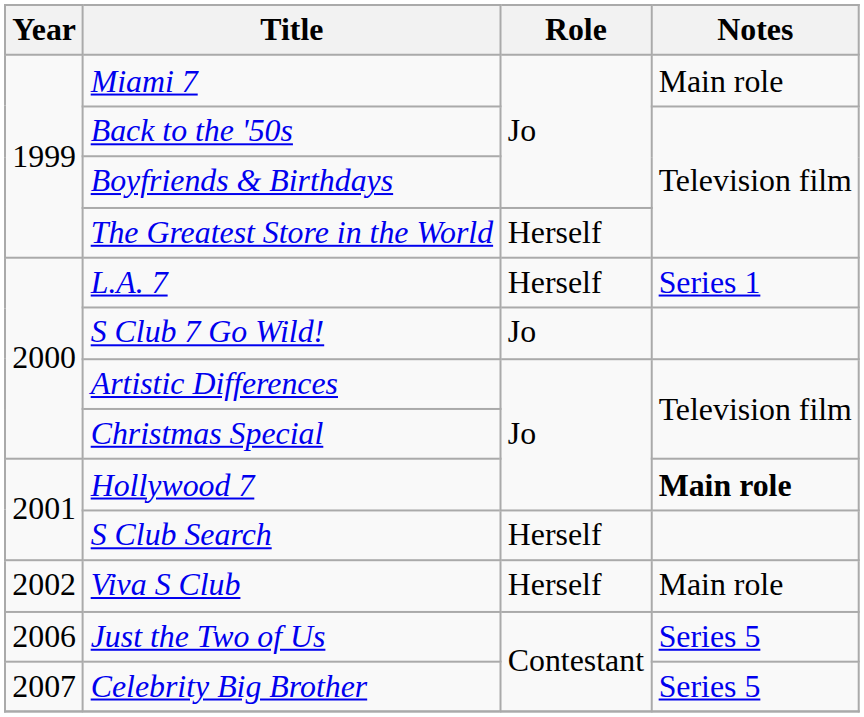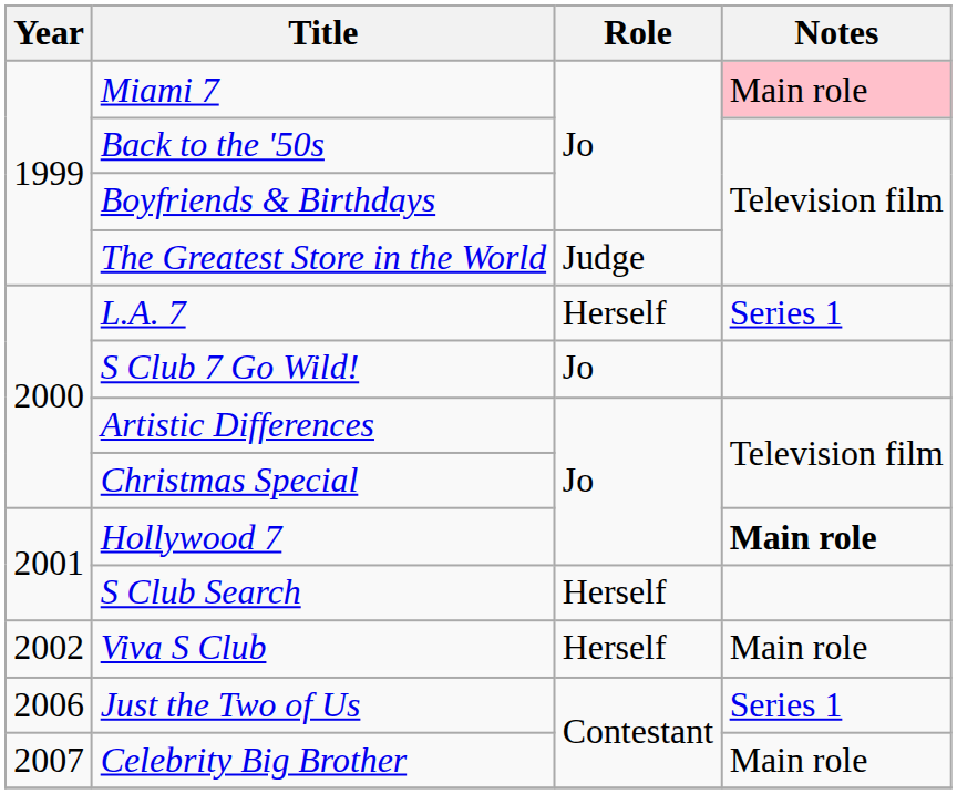Miami 7 | Notes: no background -> pink background
The Greatest Store in the World | Role: Herself -> Judge
Just the Two of Us | Notes: Series 5 -> Series 1
Celebrity Big Brother | Notes: Series 5 -> Main role
